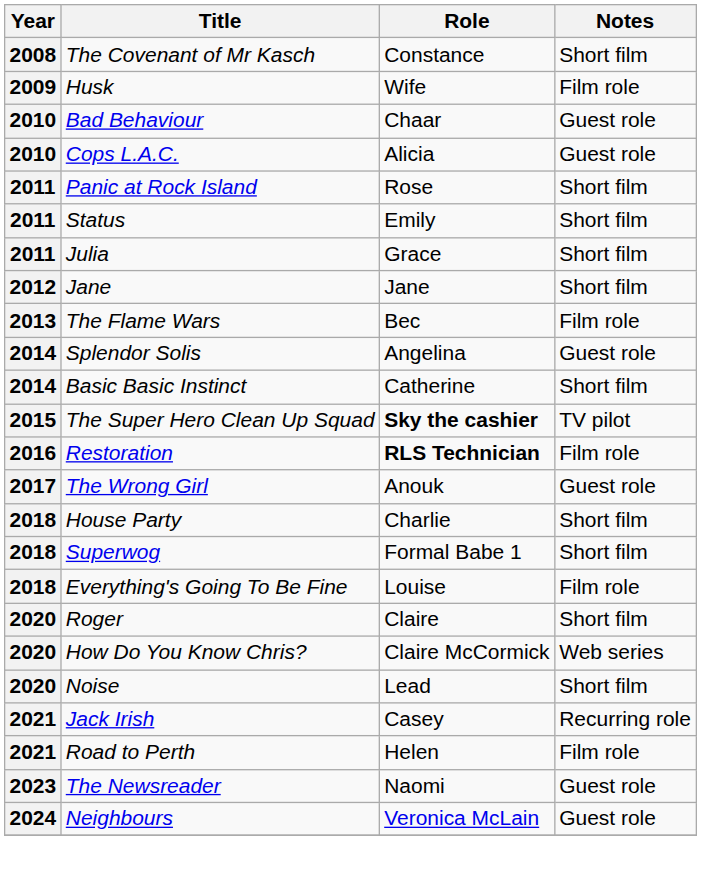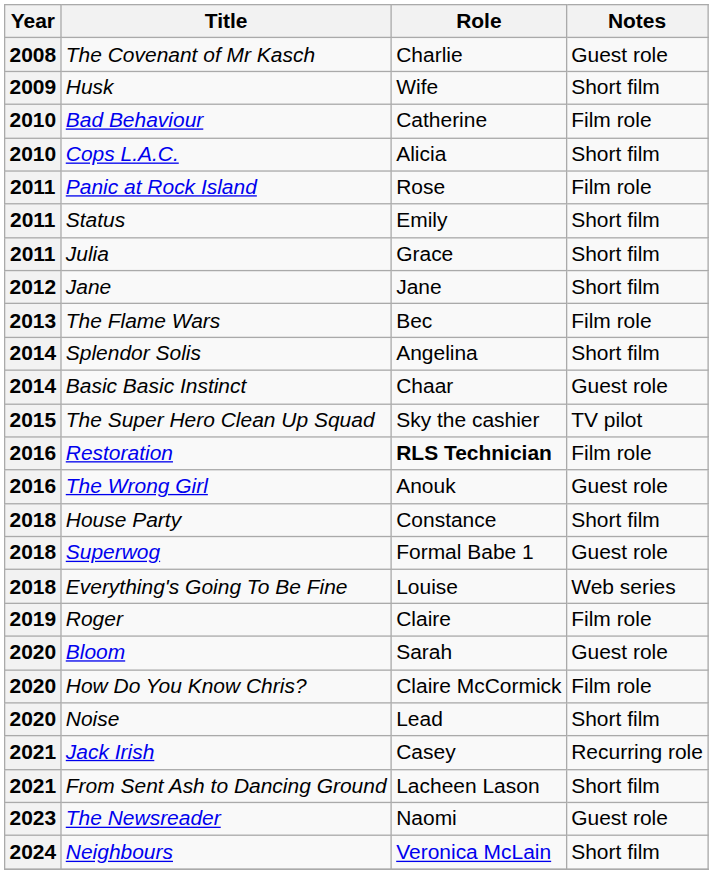The Covenant of Mr Kasch | Role: Constance -> Charlie
The Covenant of Mr Kasch | Notes: Short film -> Guest role
Husk | Notes: Film role -> Short film
Bad Behaviour | Role: Chaar -> Catherine
Bad Behaviour | Notes: Guest role -> Film role
Cops L.A.C. | Notes: Guest role -> Short film
Panic at Rock Island | Notes: Short film -> Film role
Splendor Solis | Notes: Guest role -> Short film
Basic Basic Instinct | Role: Catherine -> Chaar
Basic Basic Instinct | Notes: Short film -> Guest role
The Super Hero Clean Up Squad | Role: bold -> normal
The Wrong Girl | Year: 2017 -> 2016
House Party | Role: Charlie -> Constance
Superwog | Notes: Short film -> Guest role
Everything's Going To Be Fine | Notes: Film role -> Web series
Roger | Year: 2020 -> 2019
Roger | Notes: Short film -> Film role
+ row: 2020 | Bloom | Sarah | Guest role
How Do You Know Chris? | Notes: Web series -> Film role
+ row: 2021 | From Sent Ash to Dancing Ground | Lacheen Lason | Short film
- row: 2021 | Road to Perth | Helen | Film role
Neighbours | Notes: Guest role -> Short film
